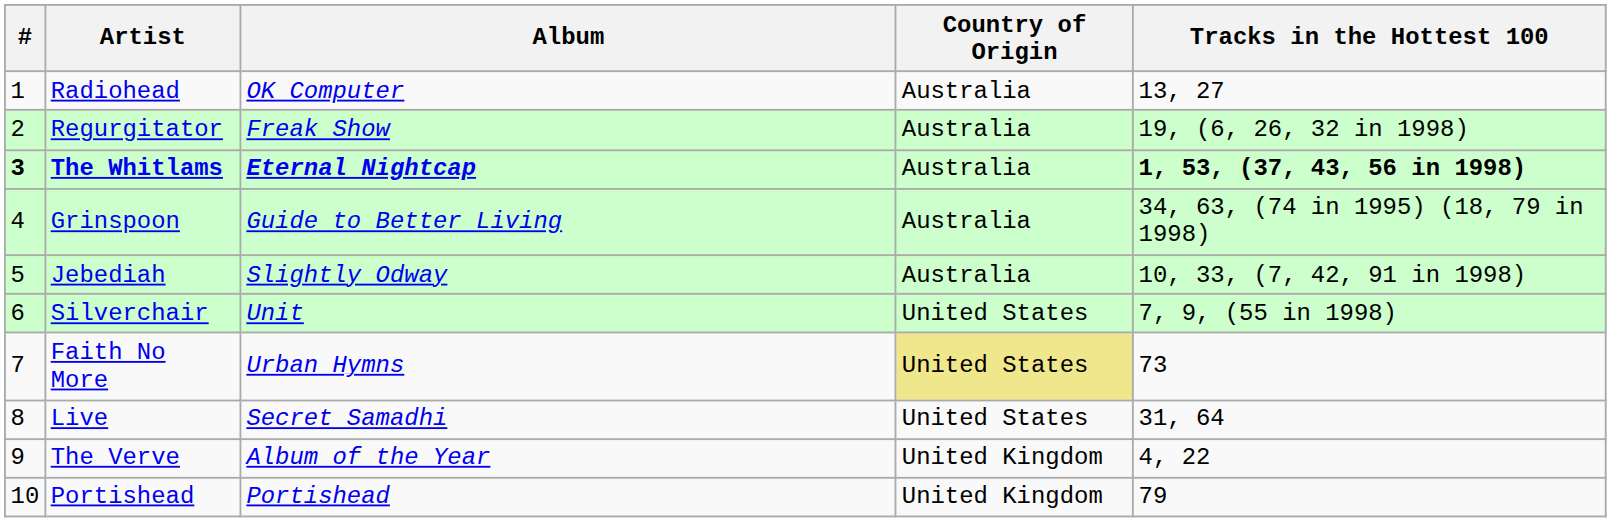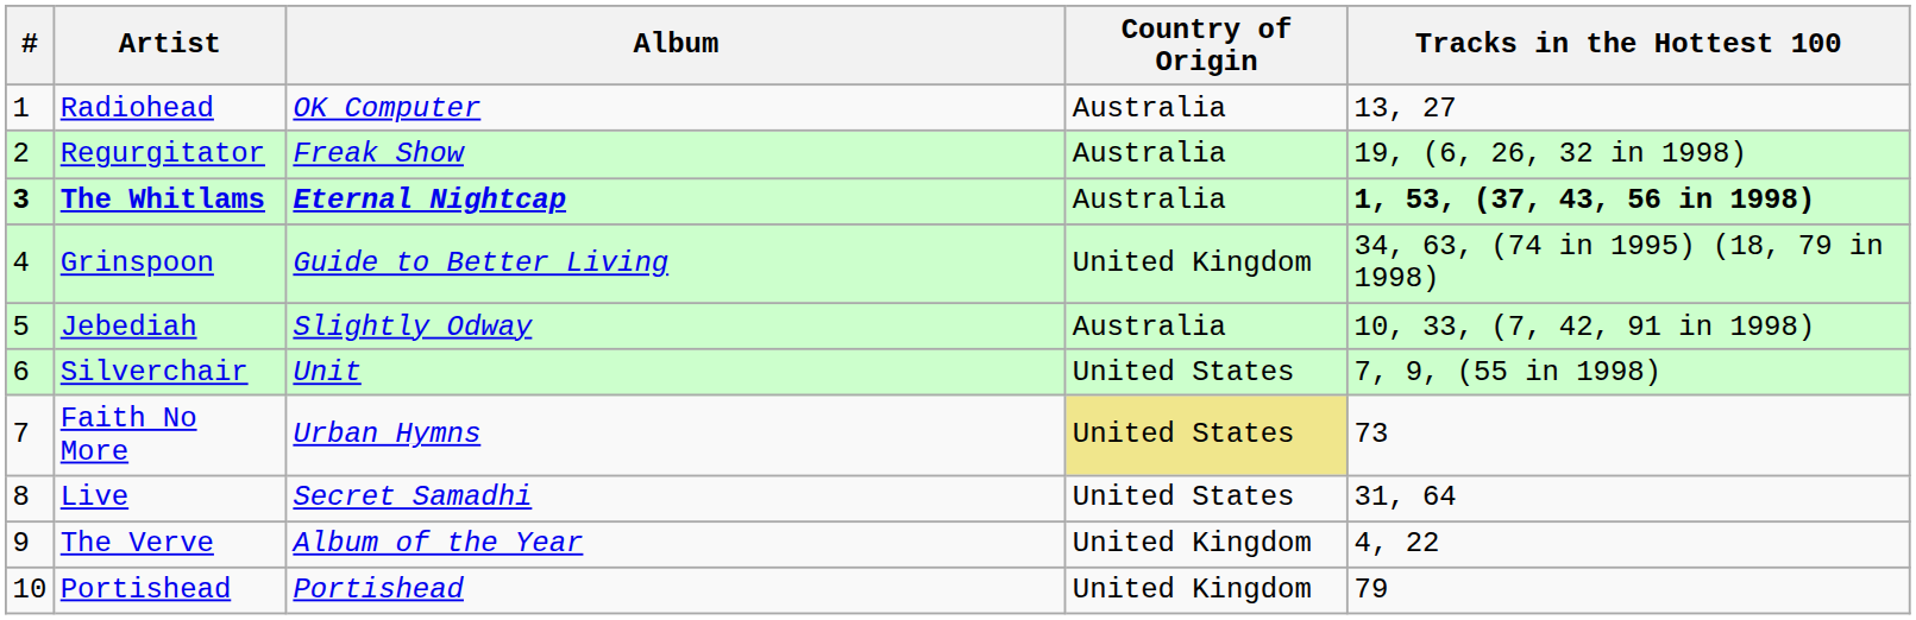Grinspoon | Country of Origin: Australia -> United Kingdom
